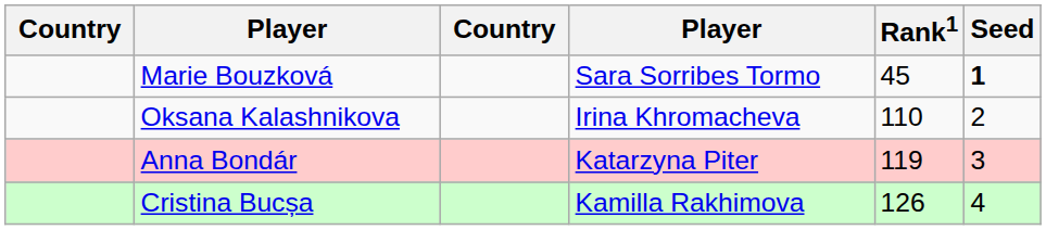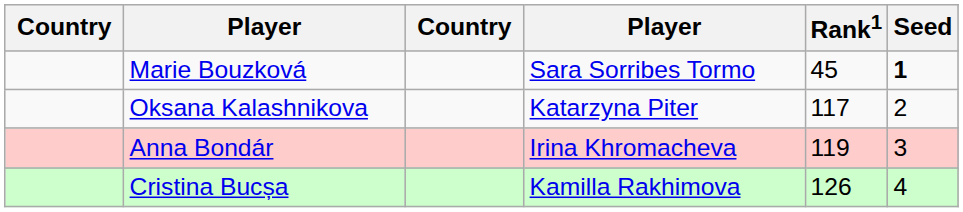Oksana Kalashnikova | column 4: Irina Khromacheva -> Katarzyna Piter
Oksana Kalashnikova | Rank1: 110 -> 117
Anna Bondár | column 4: Katarzyna Piter -> Irina Khromacheva
